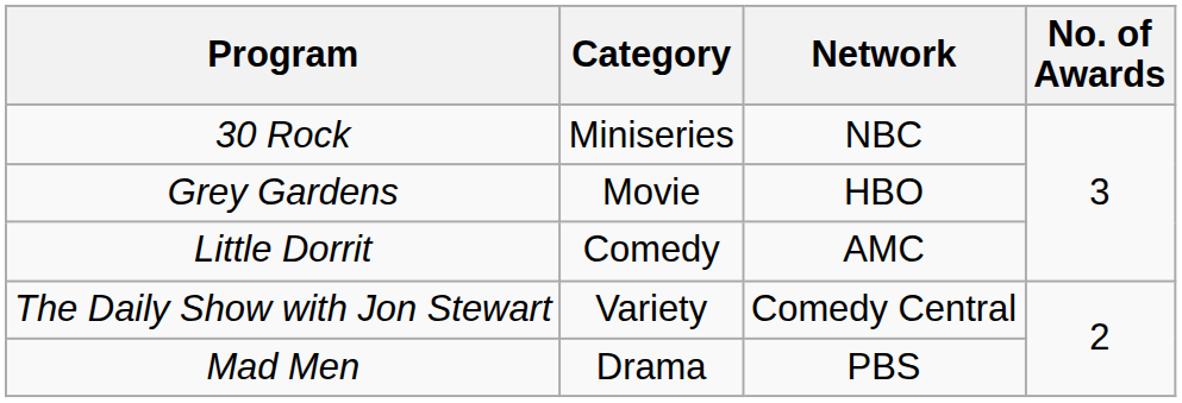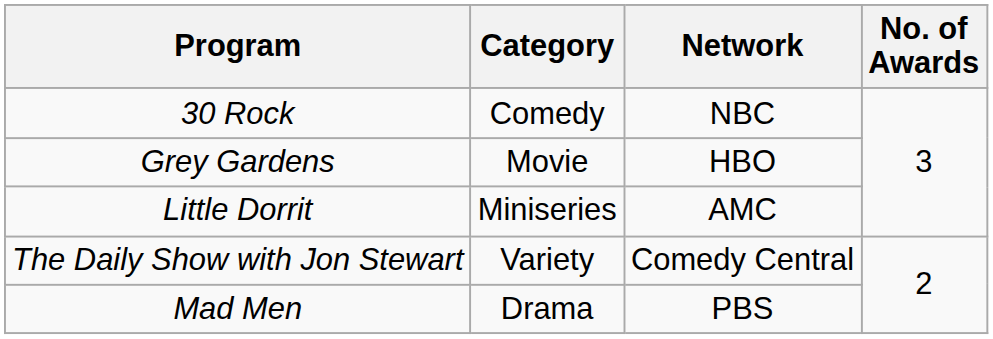30 Rock | Category: Miniseries -> Comedy
Little Dorrit | Category: Comedy -> Miniseries
